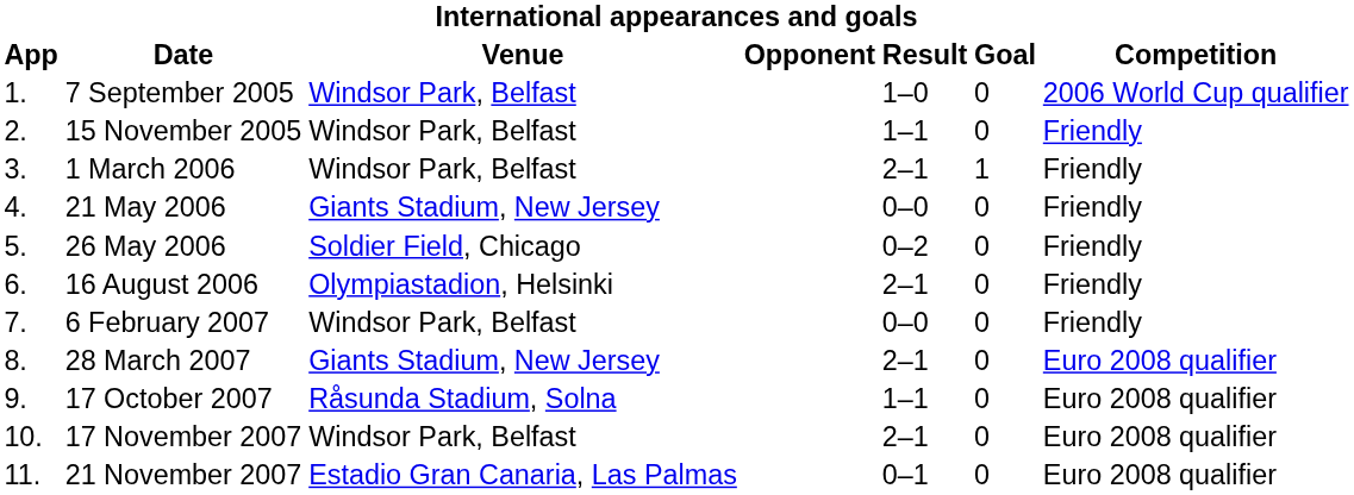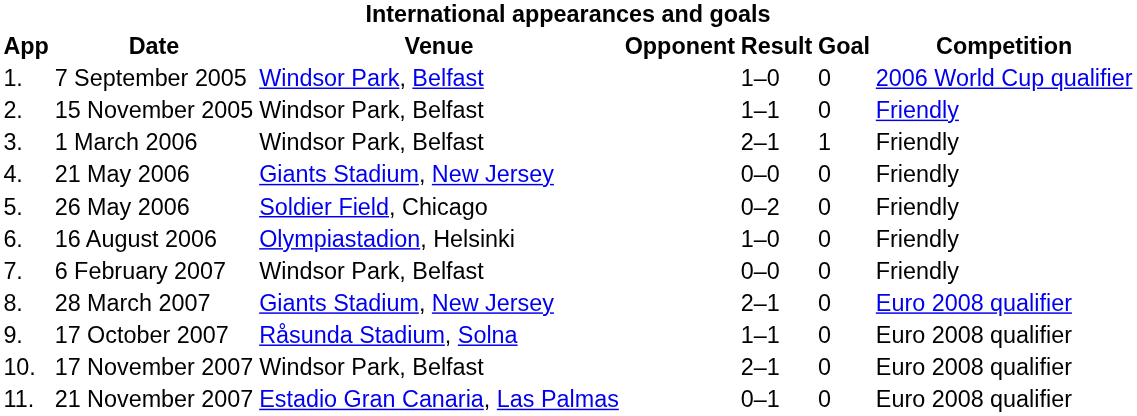16 August 2006 | Result: 2–1 -> 1–0
